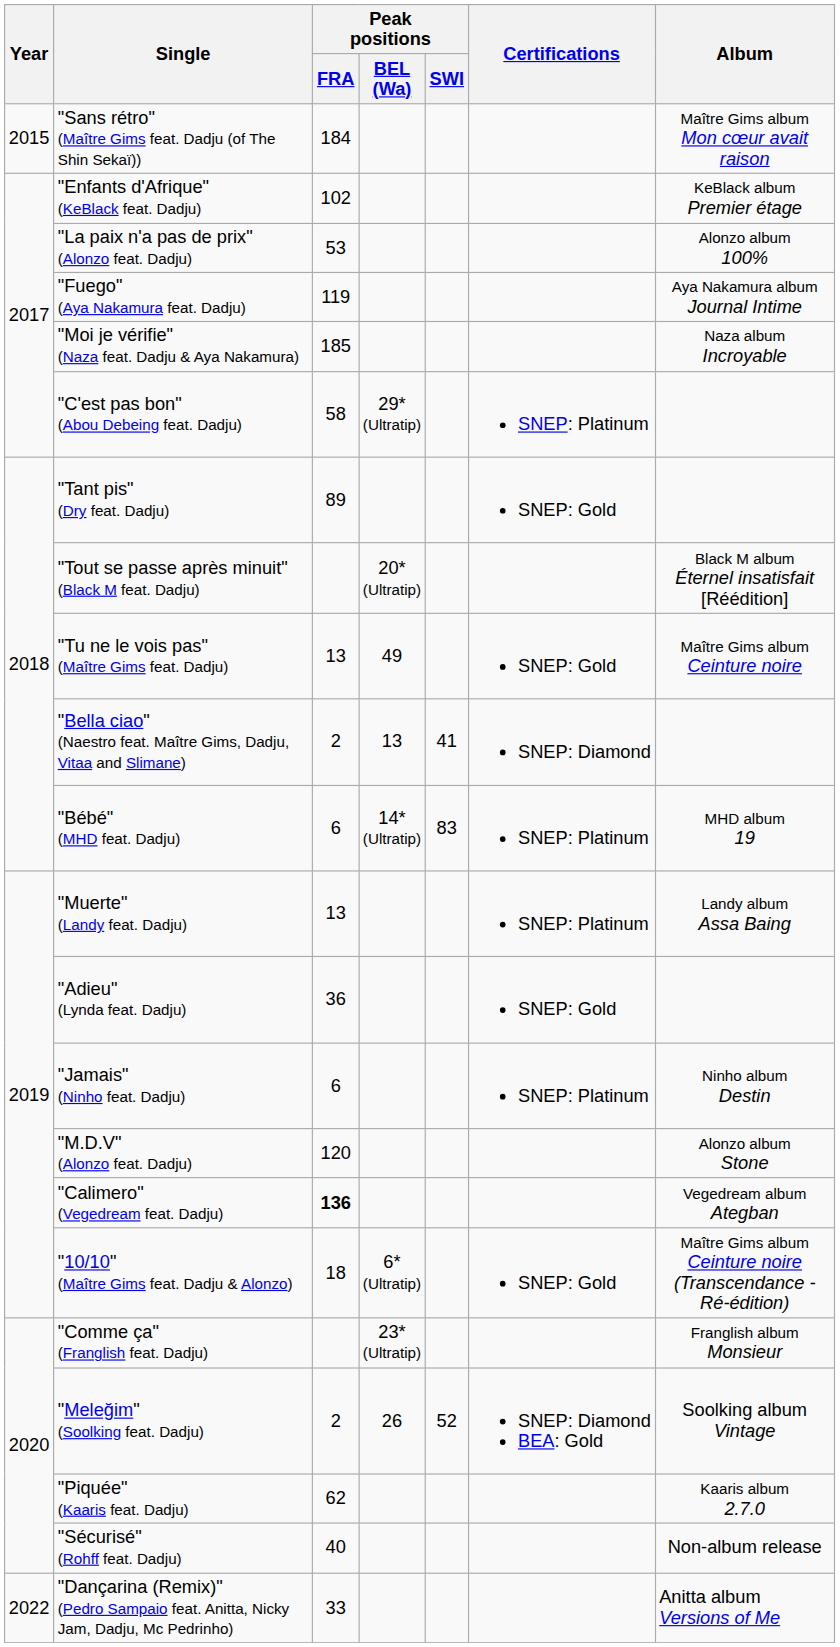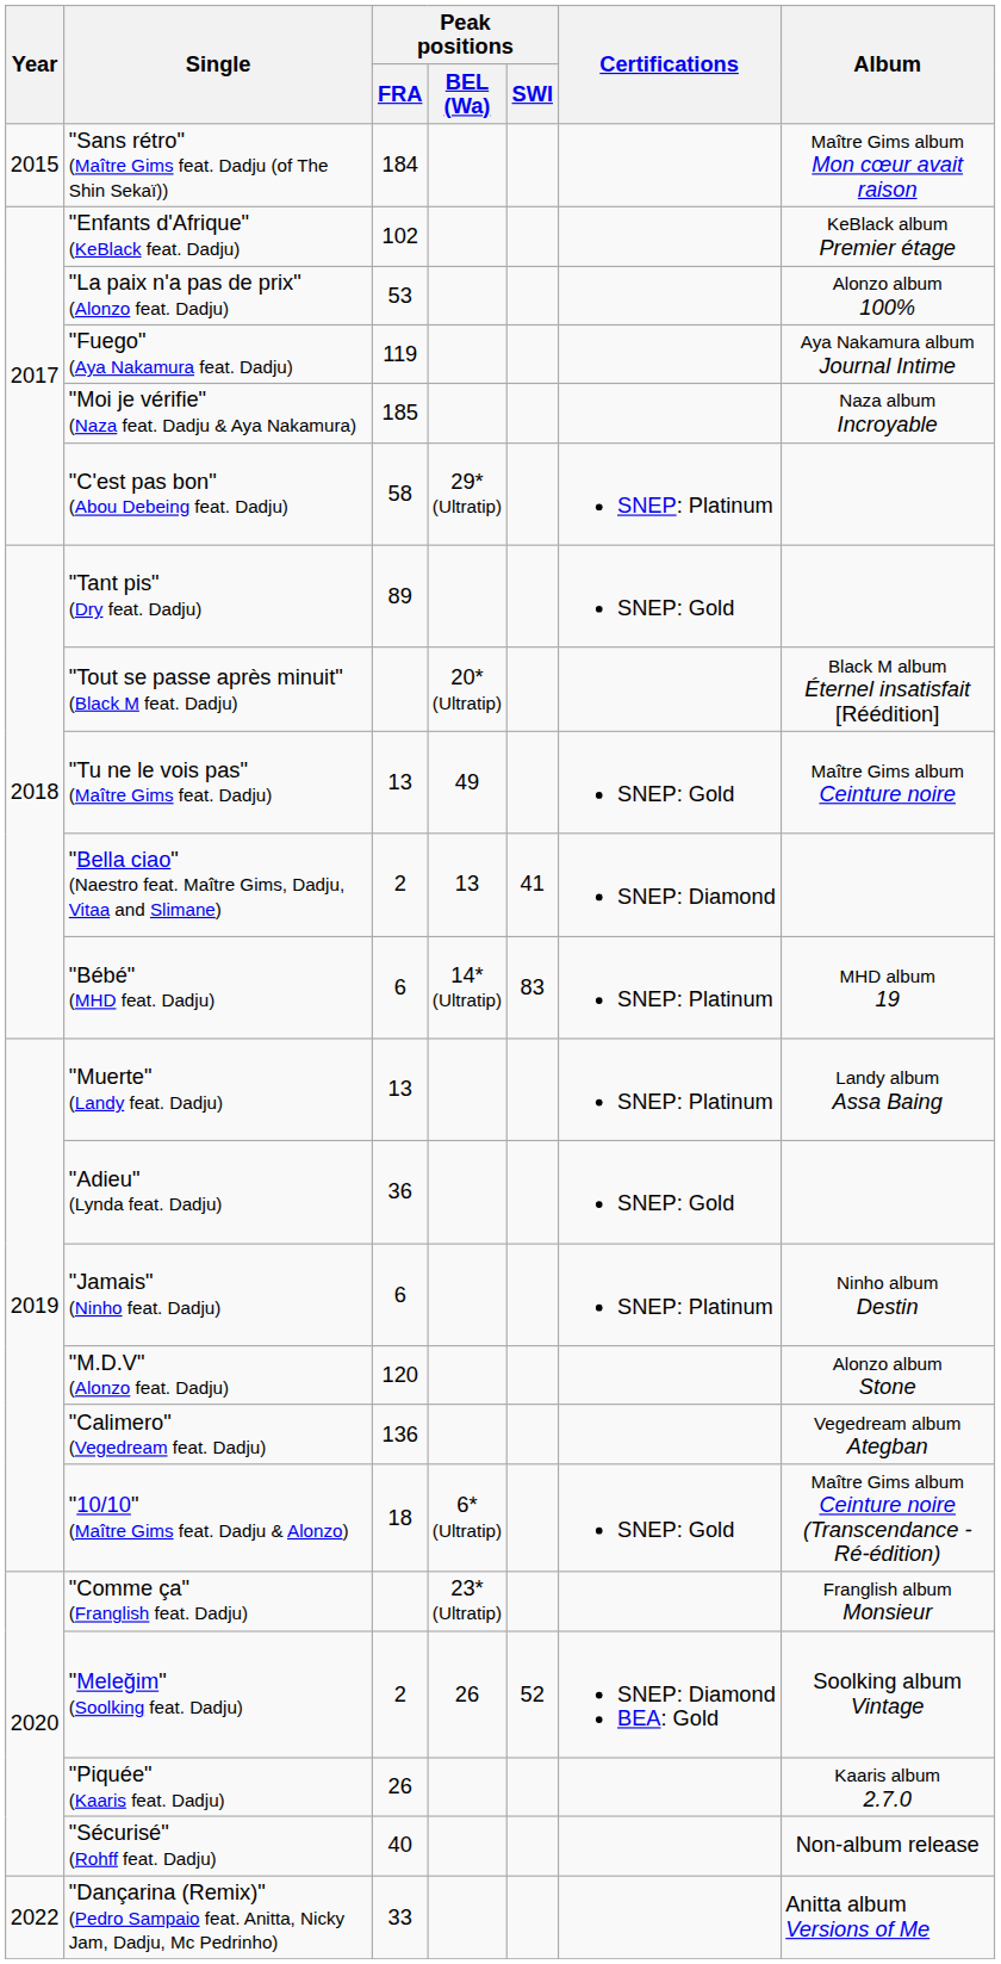"Calimero" (Vegedream feat. Dadju) | Peak positions / FRA: bold -> normal
"Piquée" (Kaaris feat. Dadju) | Peak positions / FRA: 62 -> 26
